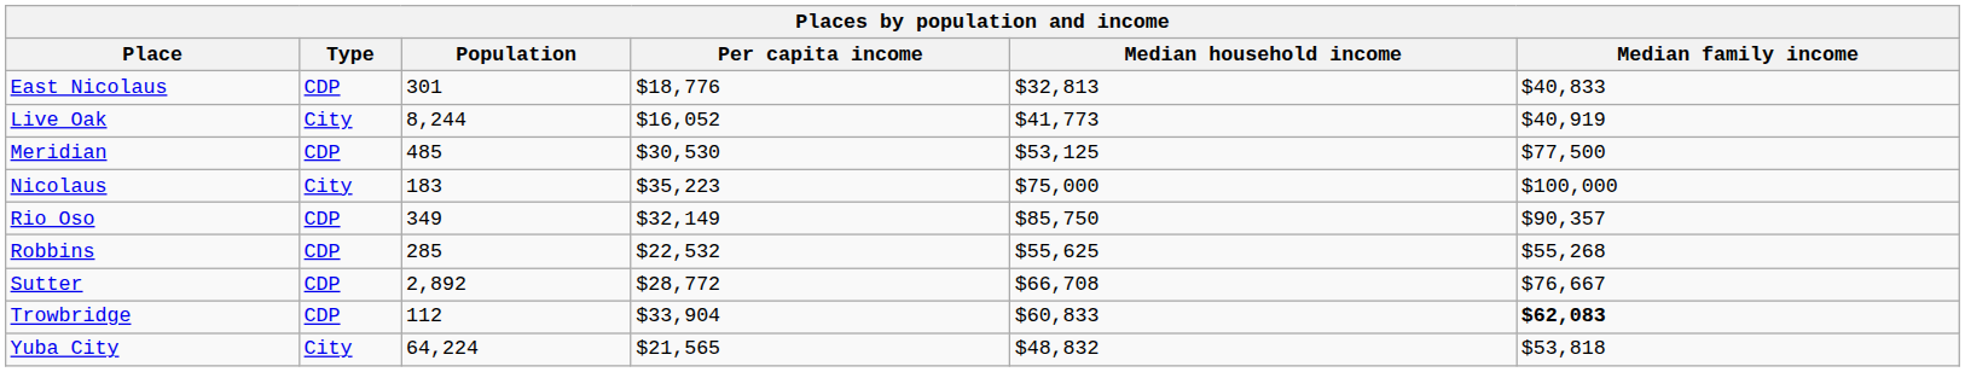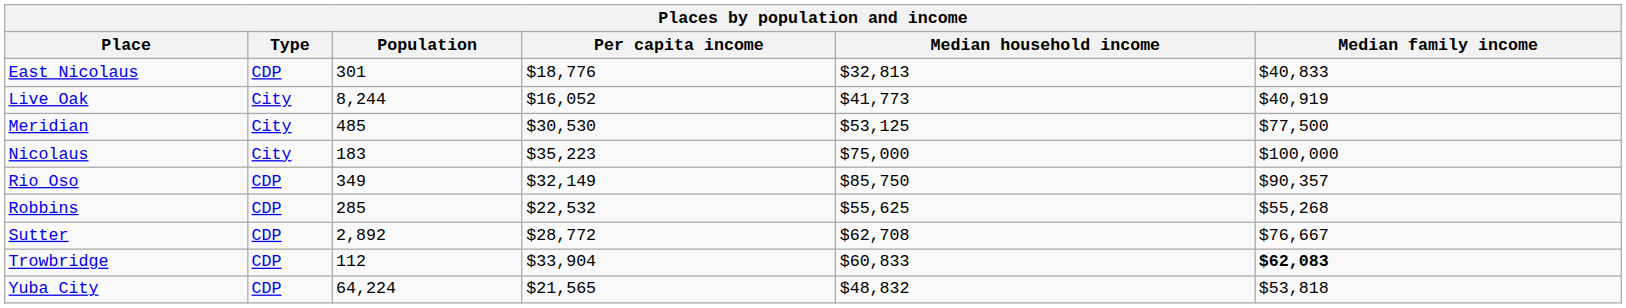Meridian | Type: CDP -> City
Sutter | Median household income: $66,708 -> $62,708
Yuba City | Type: City -> CDP
